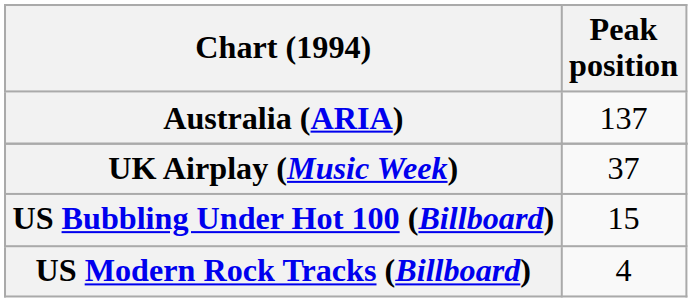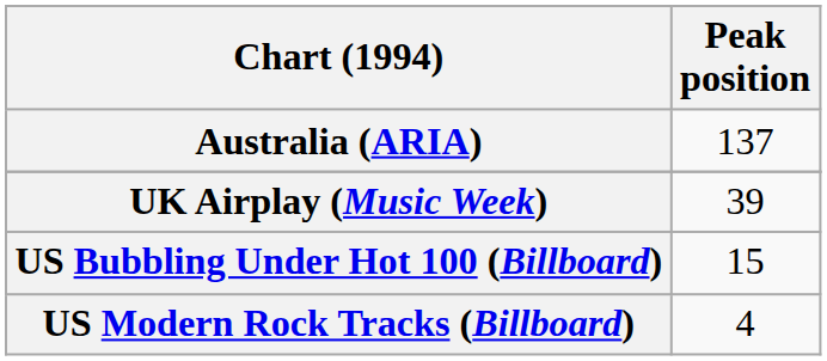UK Airplay (Music Week) | Peak position: 37 -> 39
